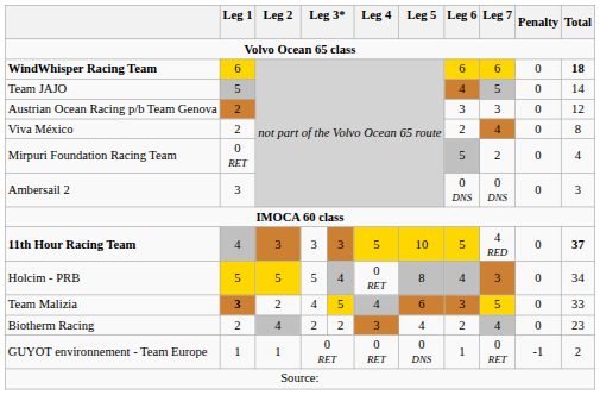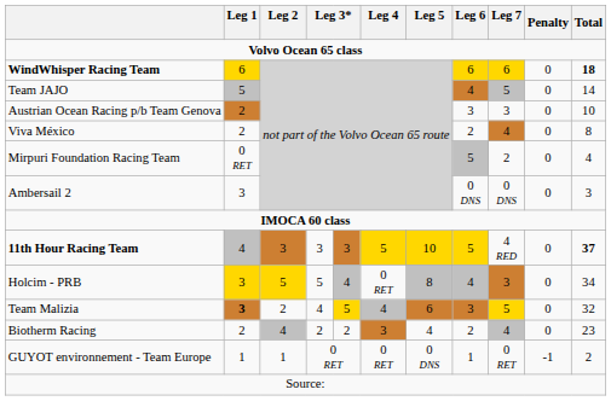Austrian Ocean Racing p/b Team Genova | Total: 12 -> 10
Holcim - PRB | Leg 1: 5 -> 3
Team Malizia | Total: 33 -> 32
